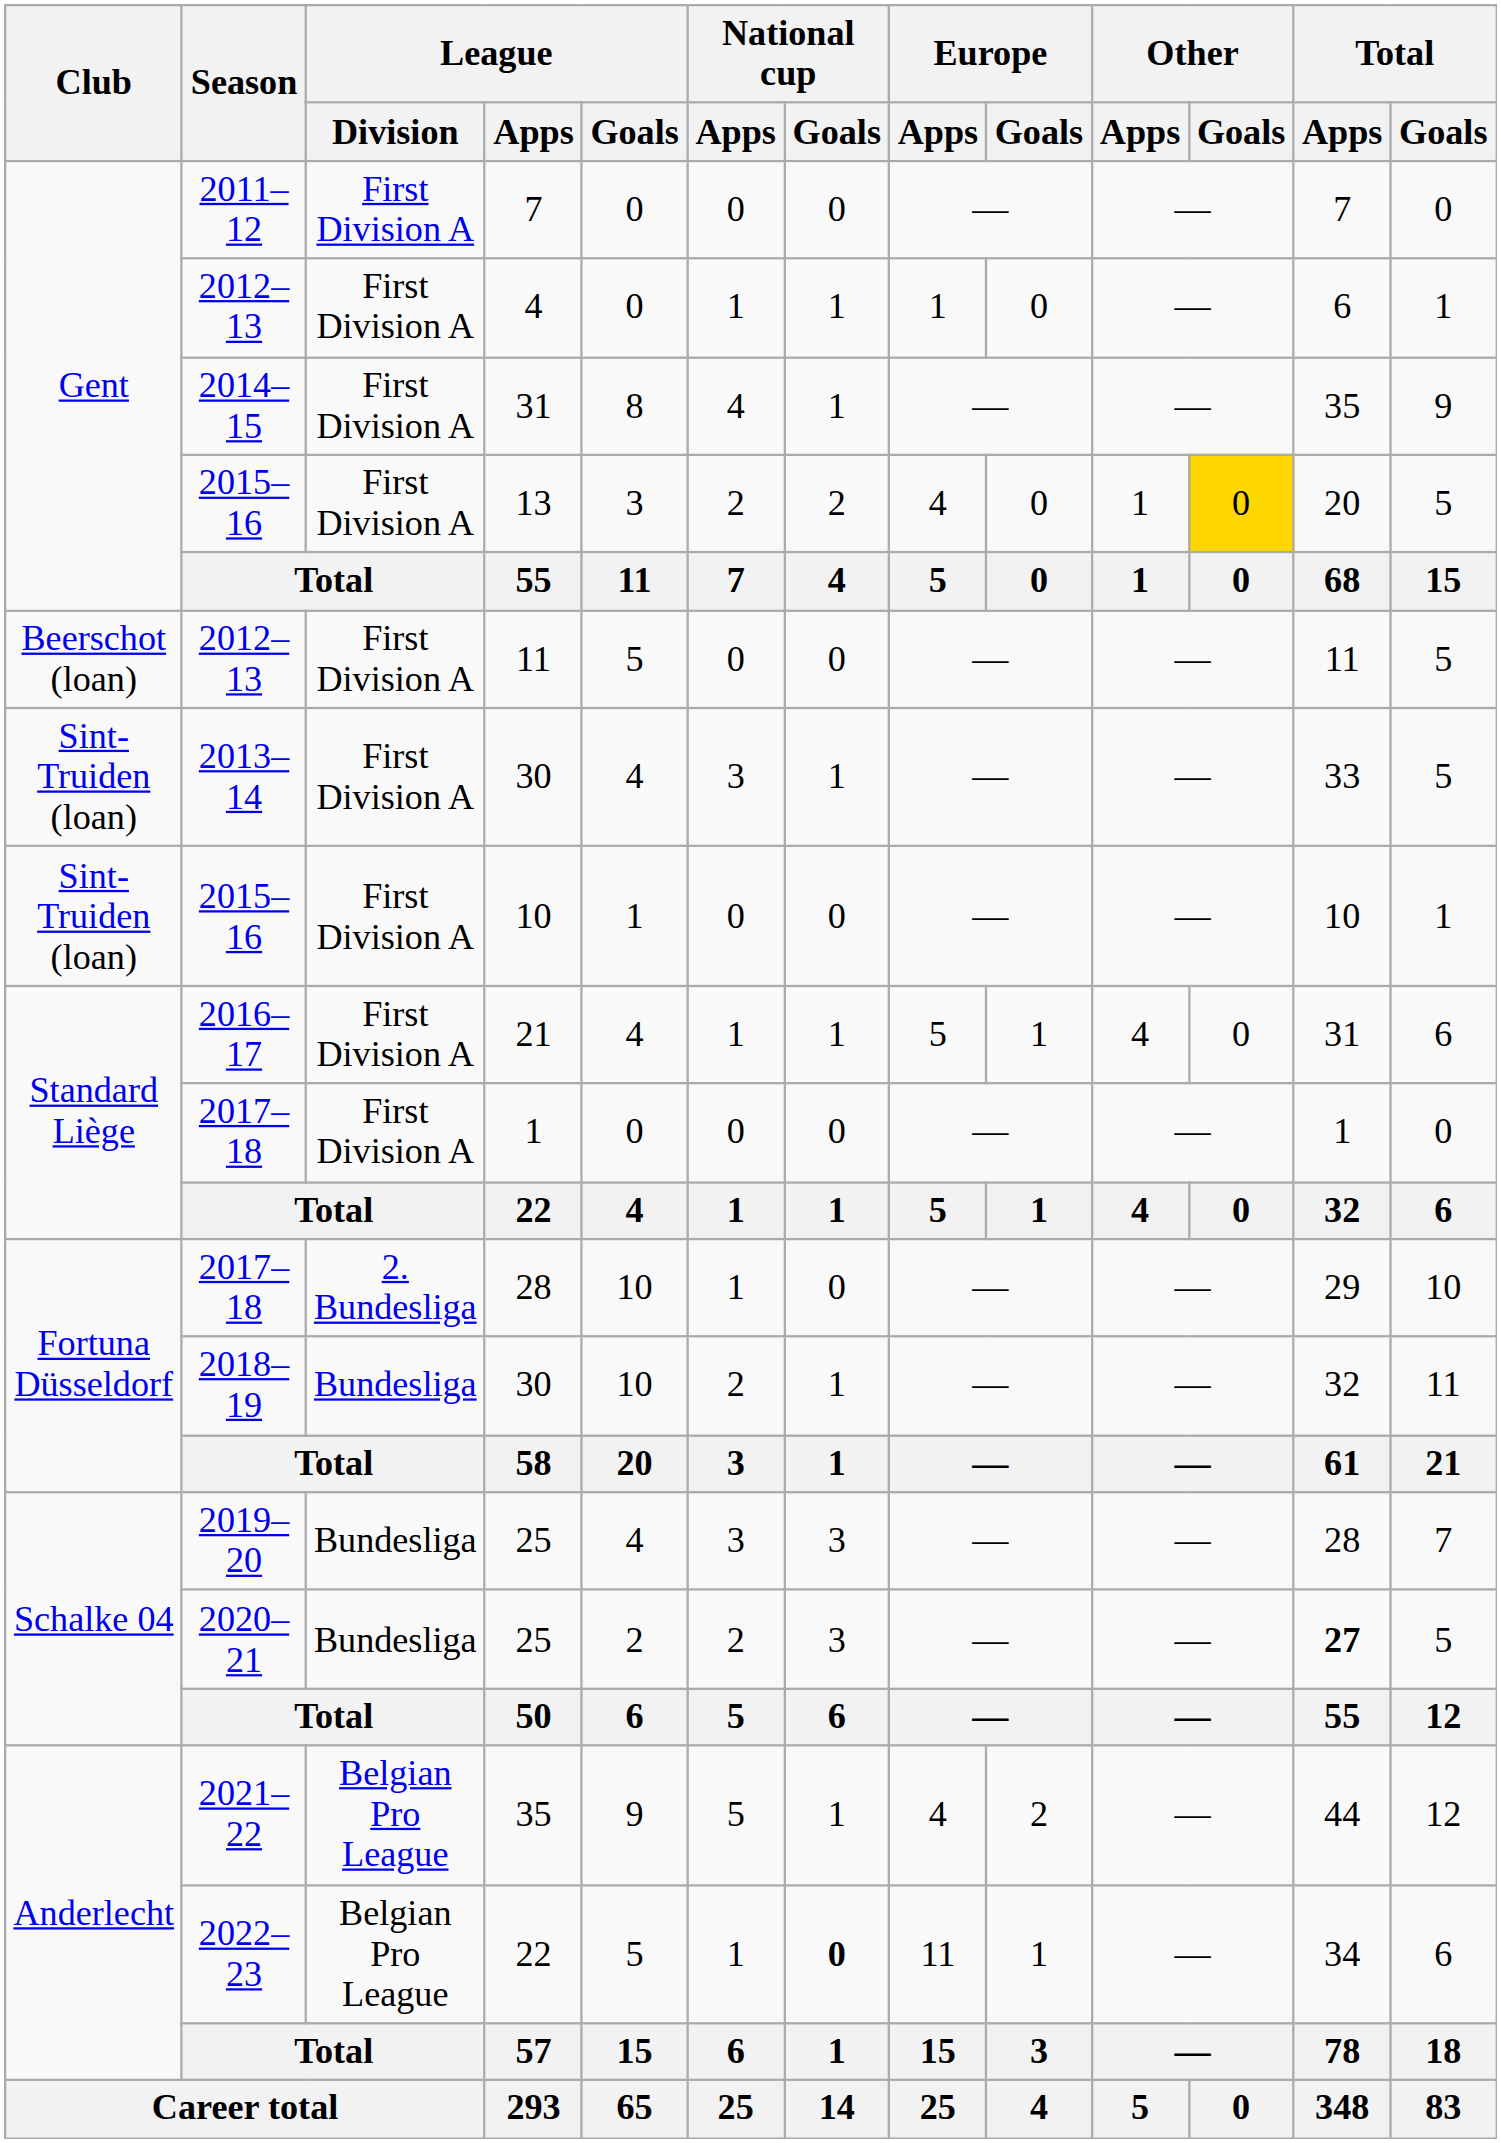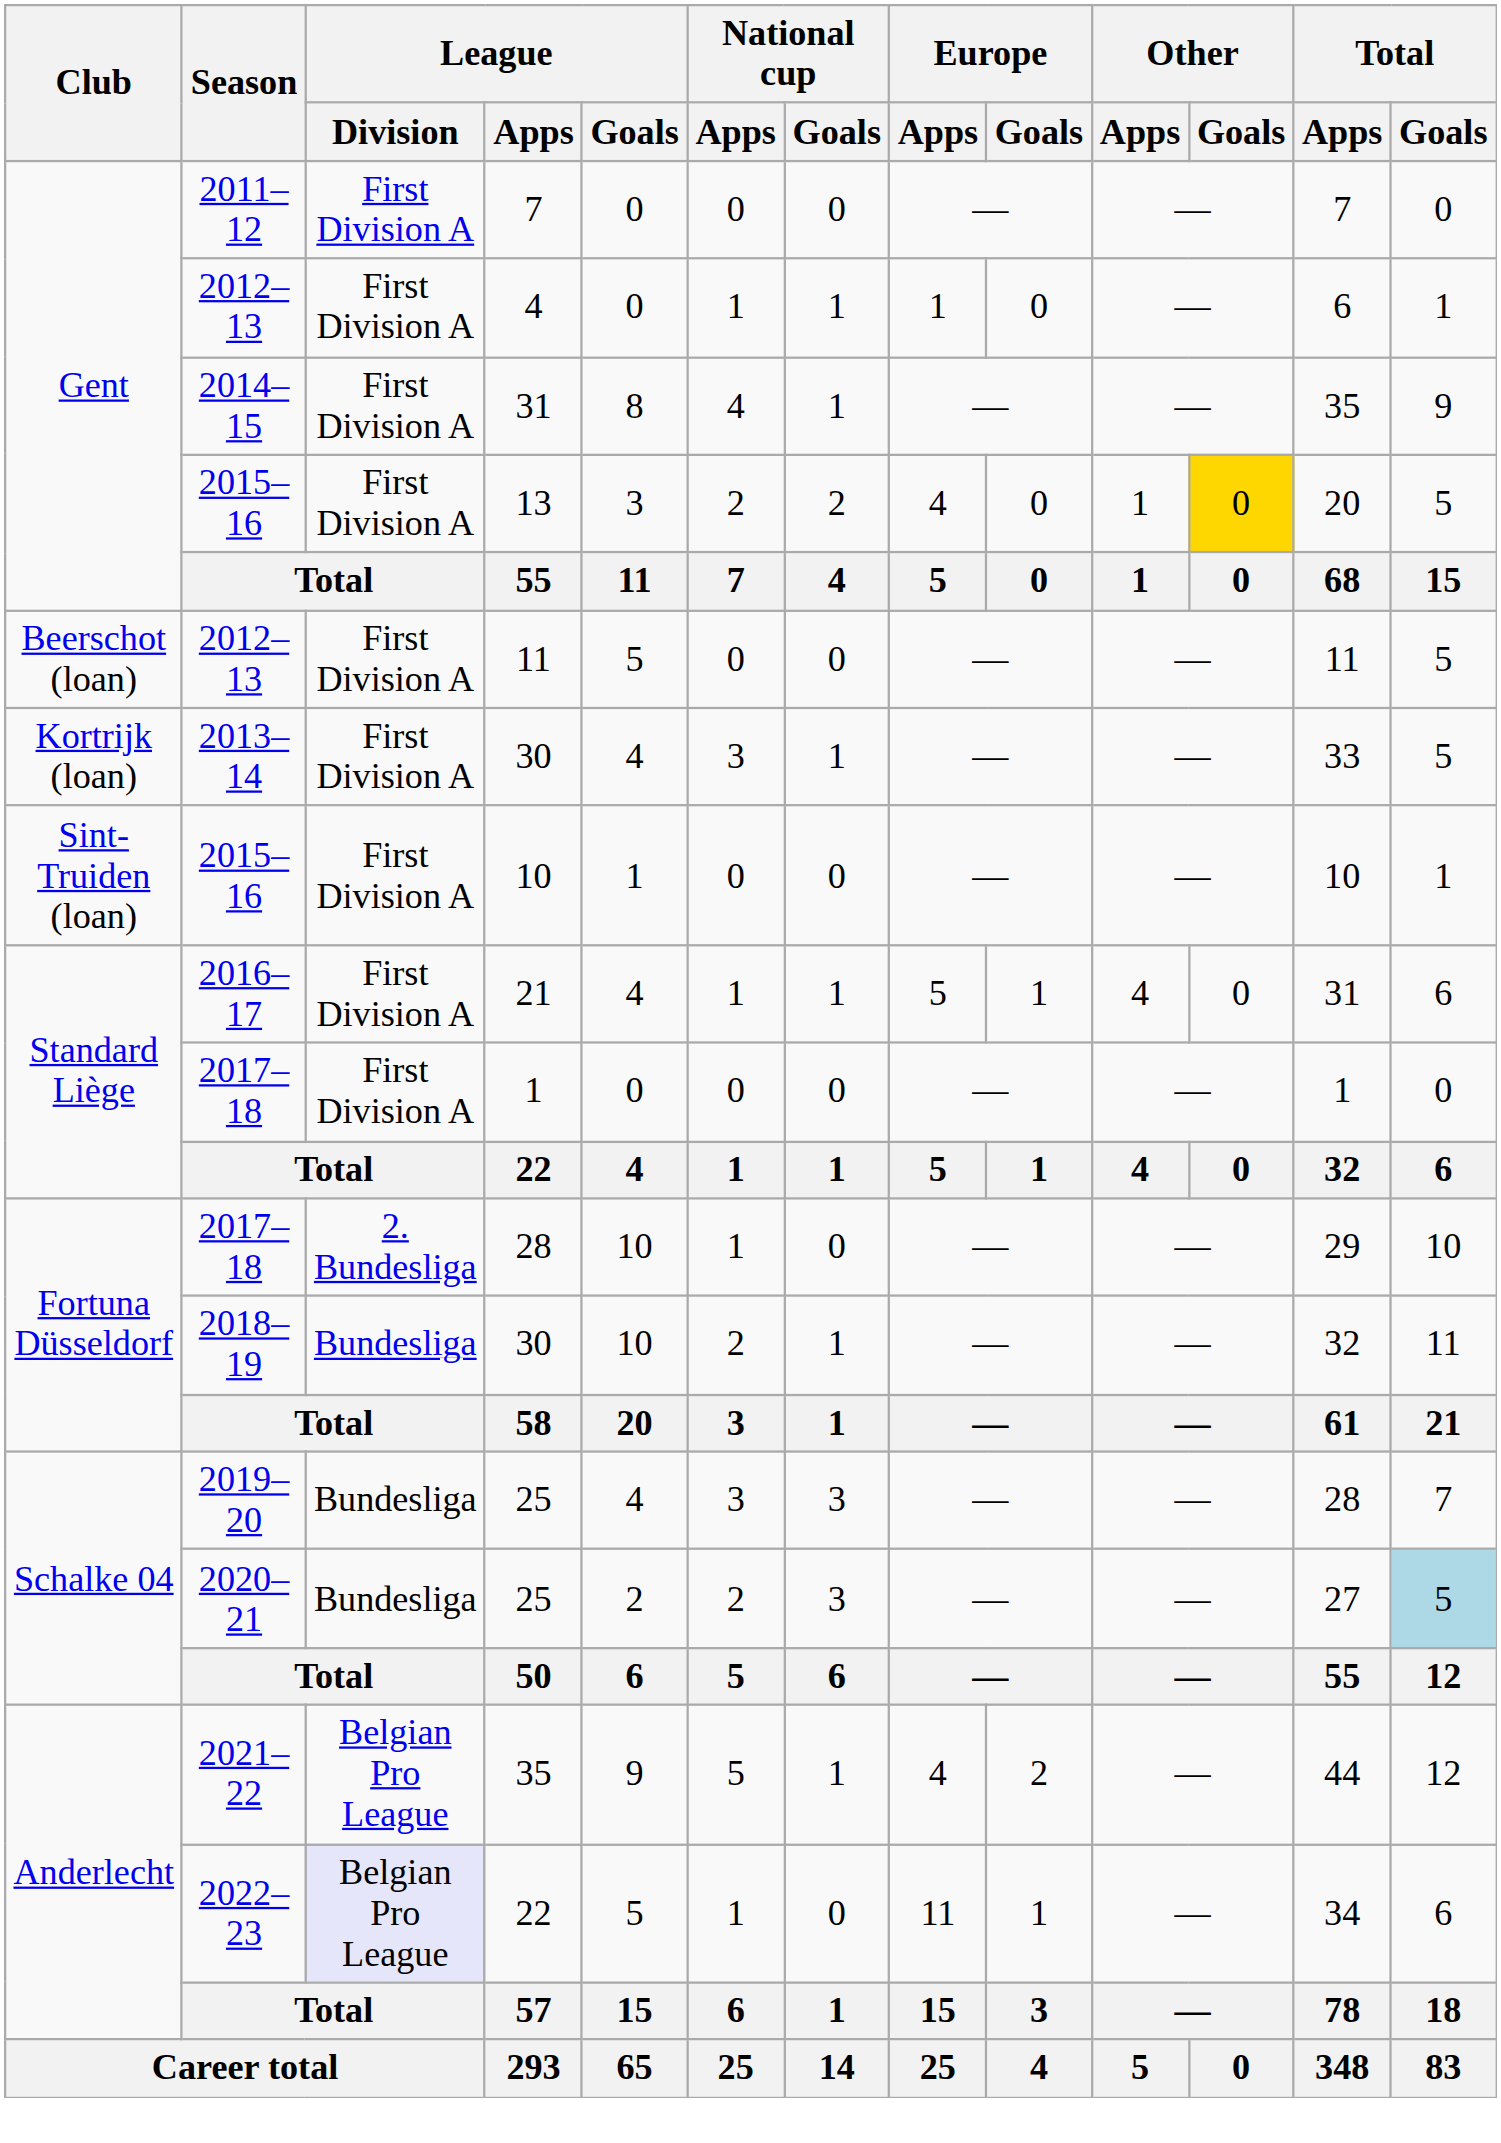2013–14 / 30 | Club: Sint-Truiden (loan) -> Kortrijk (loan)
2020–21 / 25 | Total / Apps: bold -> normal
2020–21 / 25 | Total / Goals: no background -> lightblue background
2022–23 / 22 | League / Division: no background -> lavender background
2022–23 / 22 | National cup / Goals: bold -> normal
